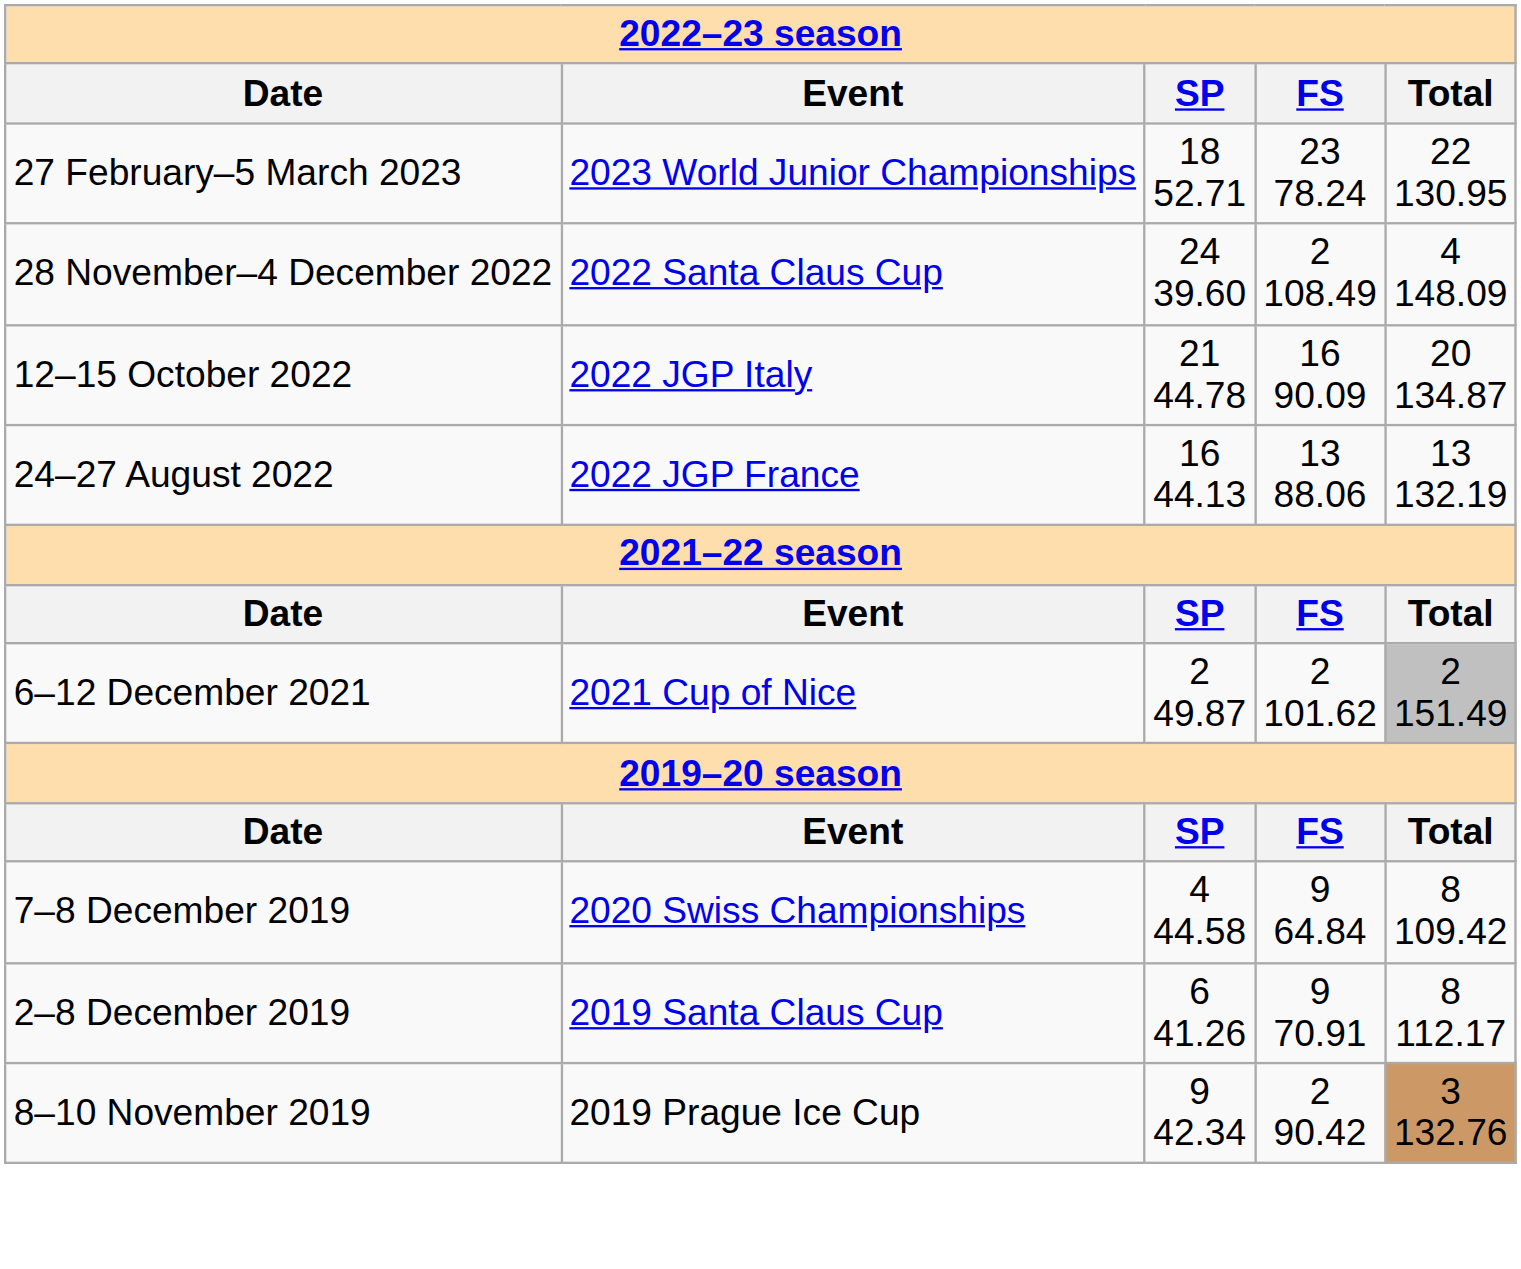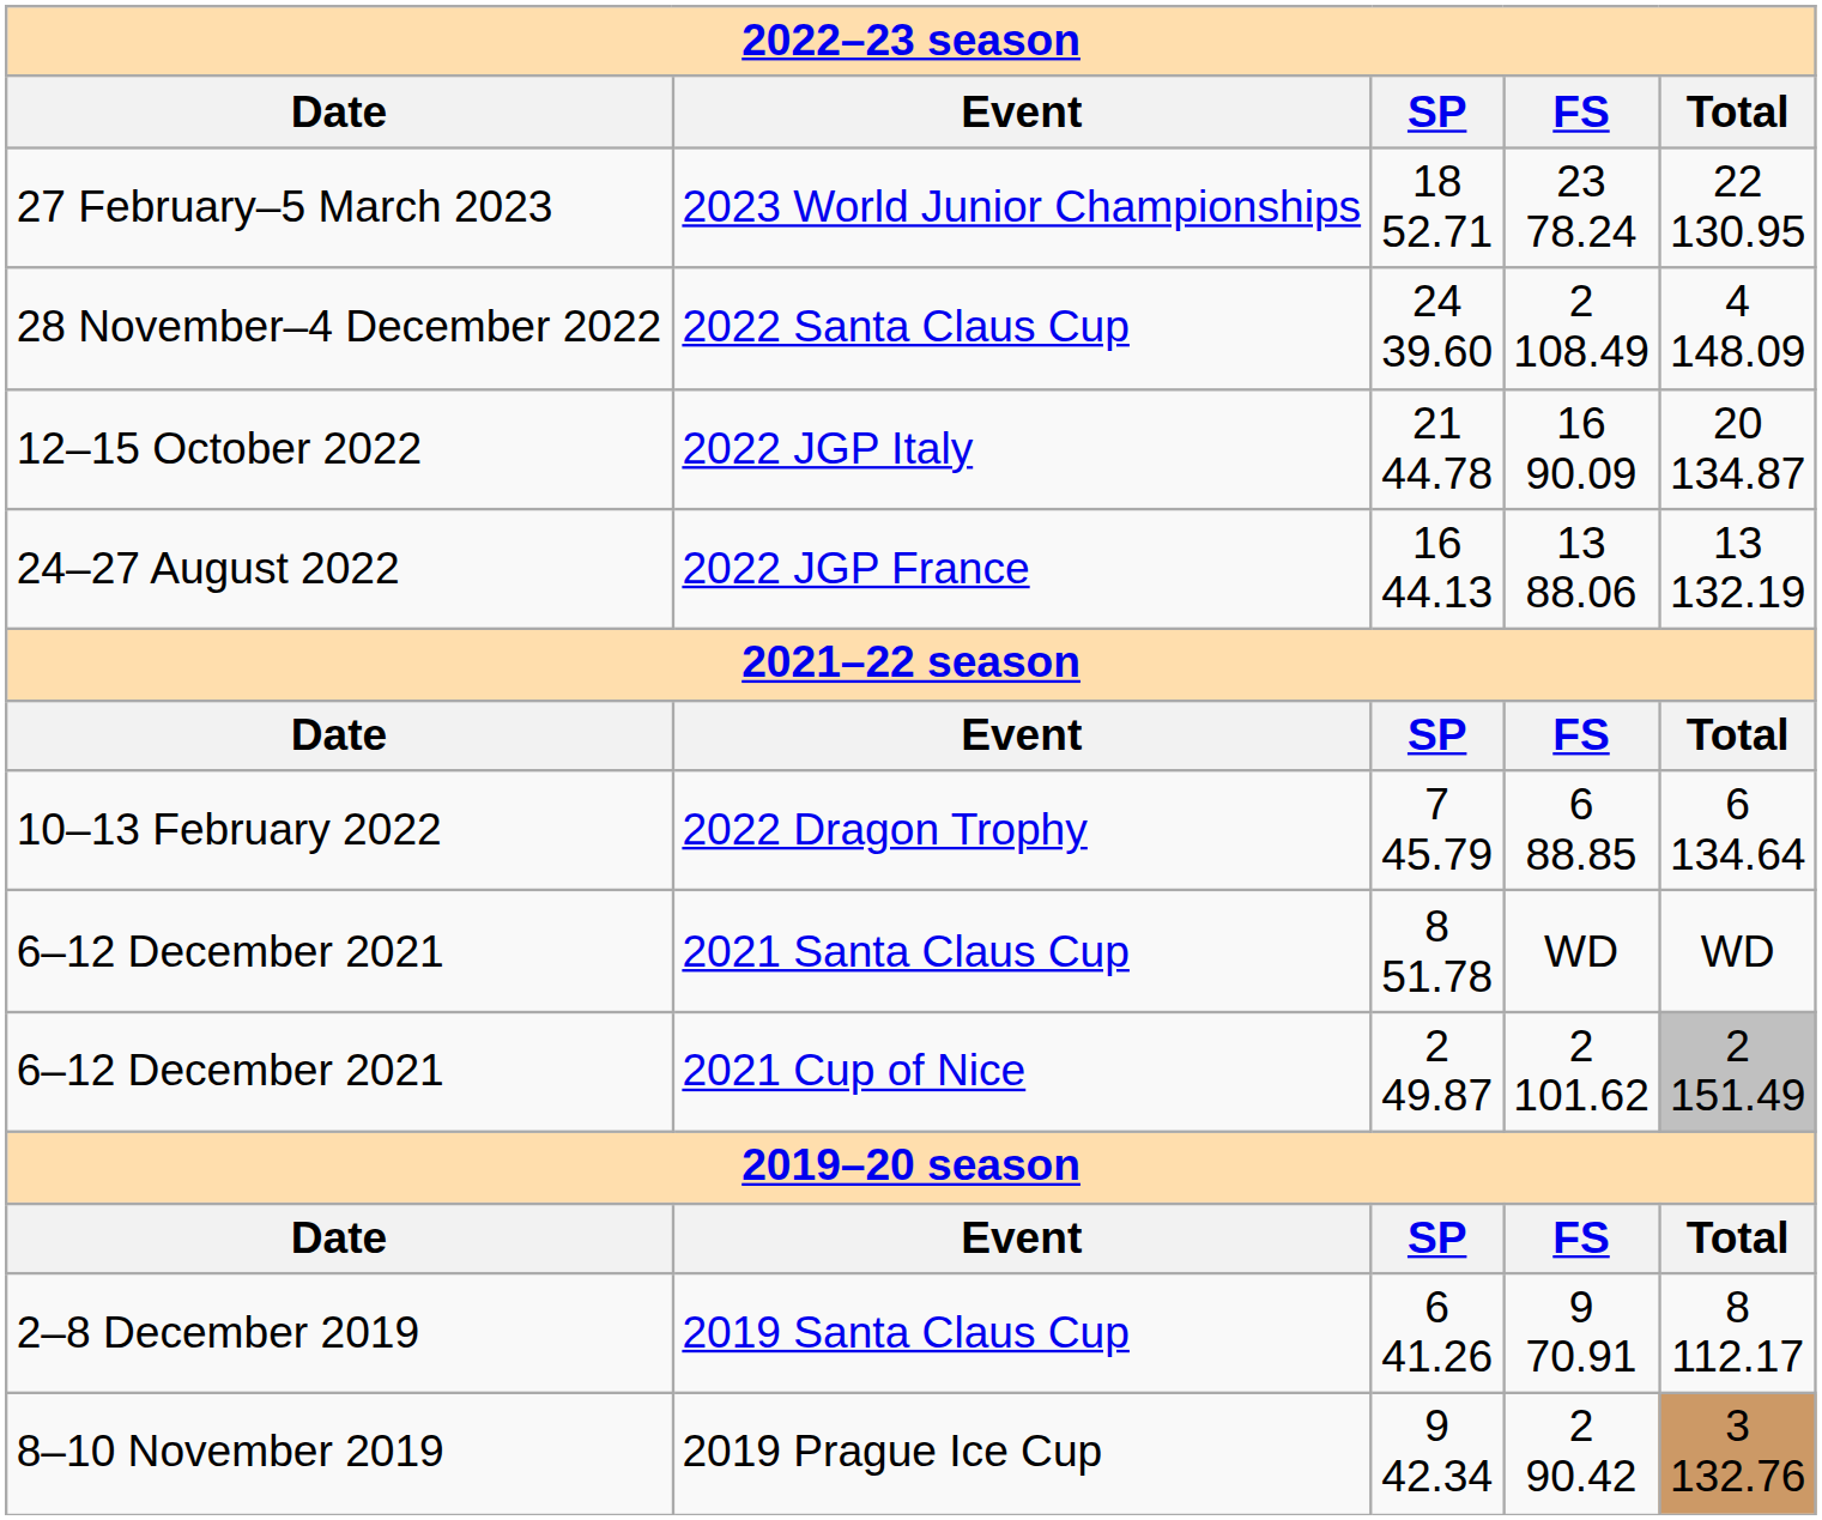+ row: 10–13 February 2022 | 2022 Dragon Trophy | 7 45.79 | 6 88.85 | 6 134.64
+ row: 6–12 December 2021 | 2021 Santa Claus Cup | 8 51.78 | WD | WD
- row: 7–8 December 2019 | 2020 Swiss Championships | 4 44.58 | 9 64.84 | 8 109.42
